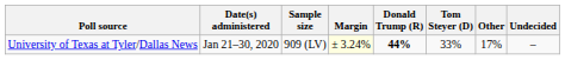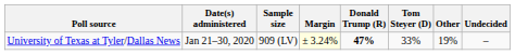University of Texas at Tyler/Dallas News | Donald Trump (R): 44% -> 47%
University of Texas at Tyler/Dallas News | Other: 17% -> 19%
